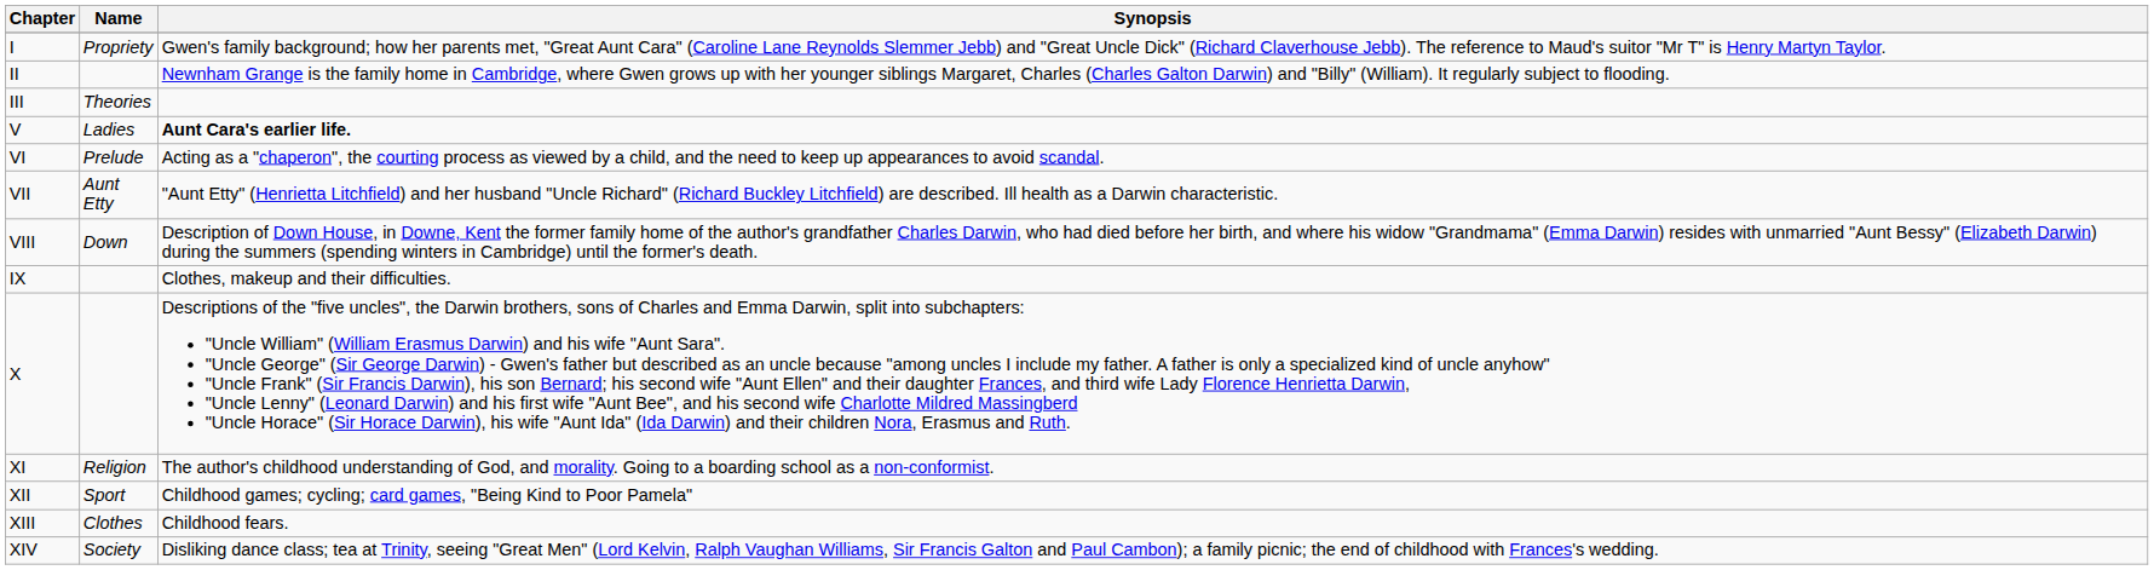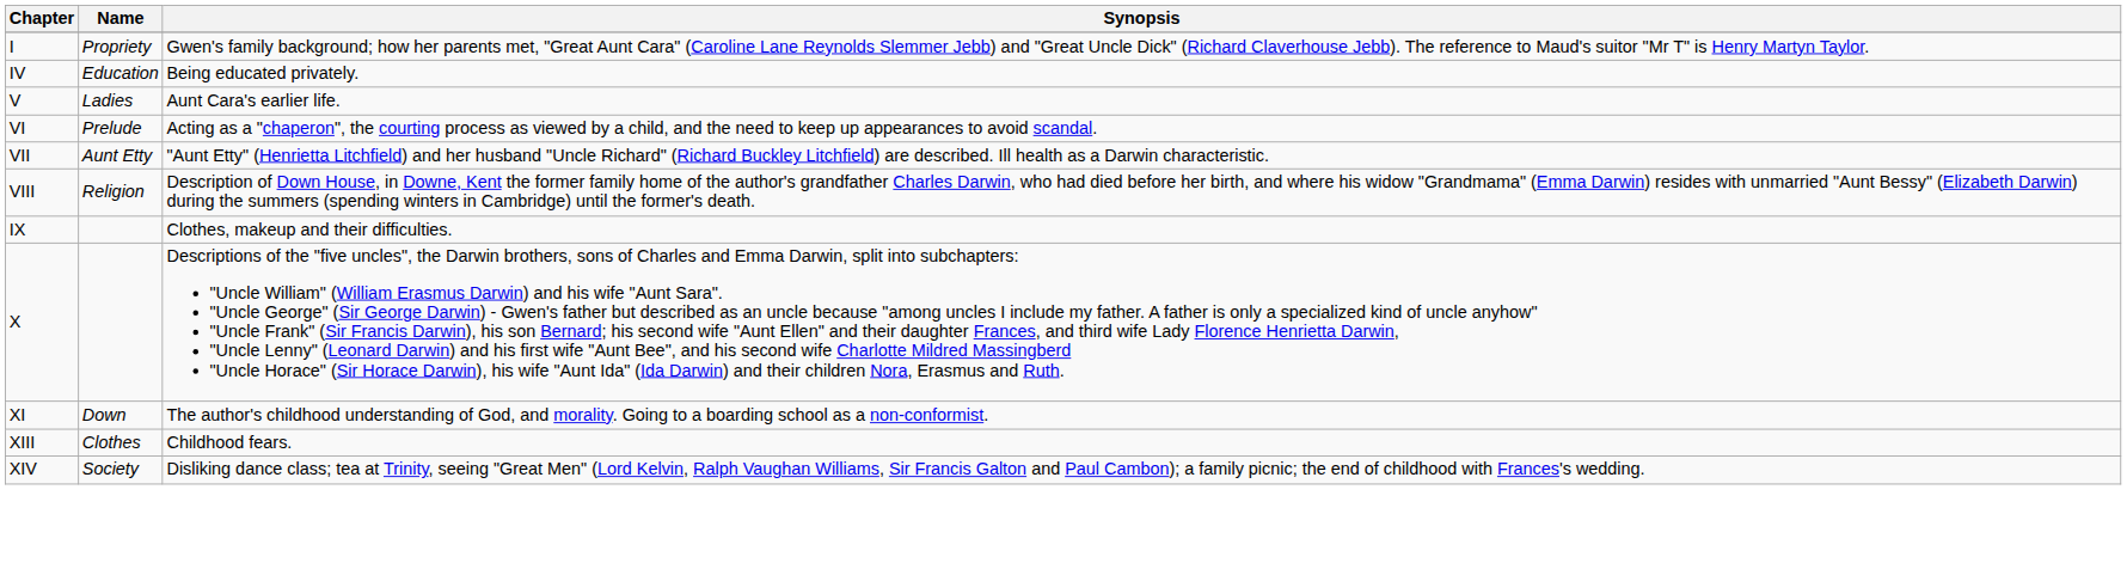- row: II | Newnham Grange is the family home in Cambridge, where Gwen grows up with her younger siblings Margaret, Charles (Charles Galton Darwin) and "Billy" (William). It regularly subject to flooding.
- row: III | Theories
+ row: IV | Education | Being educated privately.
V | Synopsis: bold -> normal
VIII | Name: Down -> Religion
XI | Name: Religion -> Down
- row: XII | Sport | Childhood games; cycling; card games, "Being Kind to Poor Pamela"
